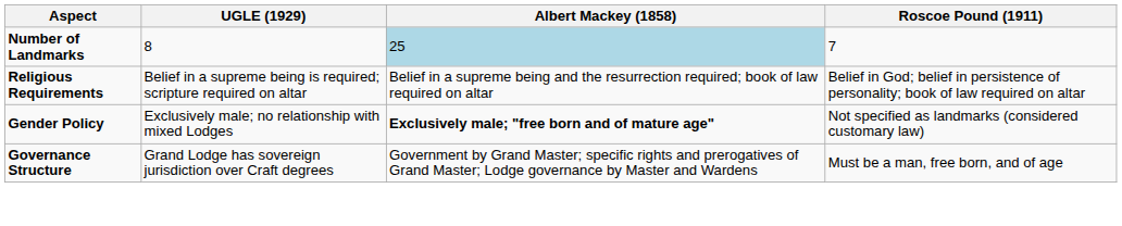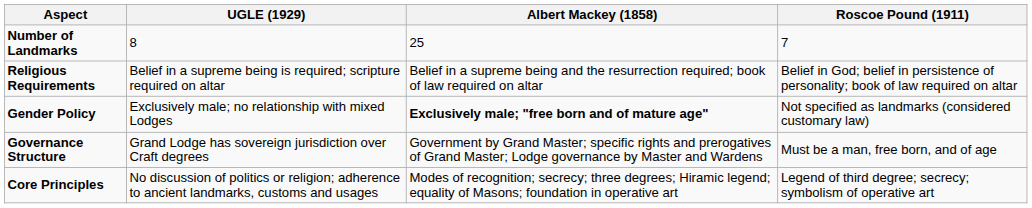Number of Landmarks | Albert Mackey (1858): lightblue background -> no background
+ row: Core Principles | No discussion of politics or religion; adherence to ancient landmarks, customs and usages | Modes of recognition; secrecy; three degrees; Hiramic legend; equality of Masons; foundation in operative art | Legend of third degree; secrecy; symbolism of operative art
